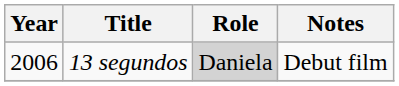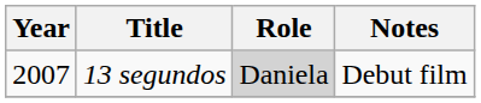13 segundos | Year: 2006 -> 2007
